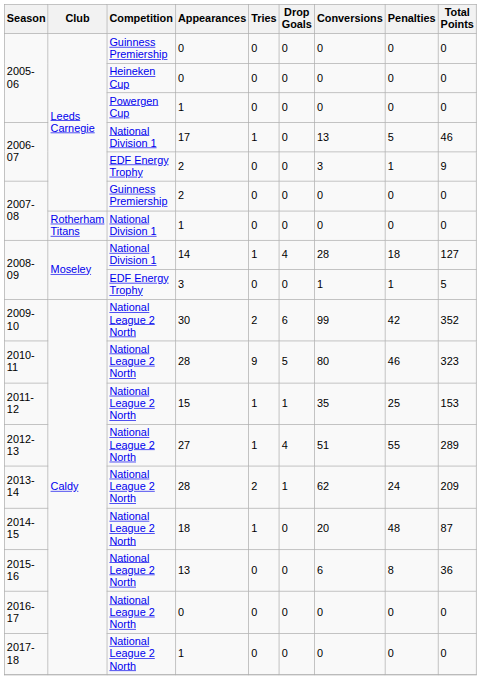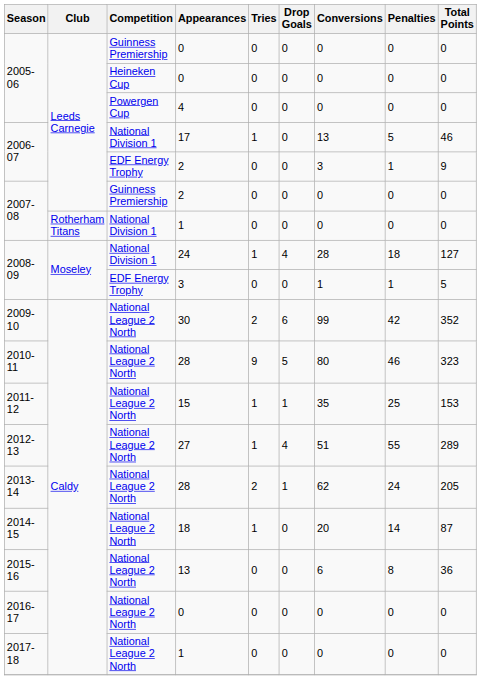2005-06 / Powergen Cup | Appearances: 1 -> 4
2008-09 / National Division 1 | Appearances: 14 -> 24
2013-14 | Total Points: 209 -> 205
2014-15 | Penalties: 48 -> 14
